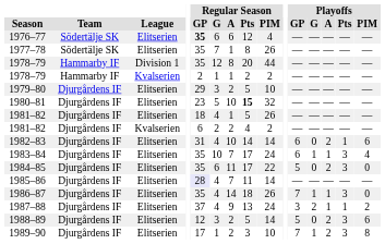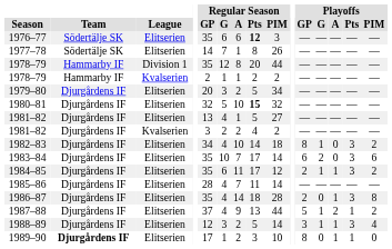1976–77 | Regular Season / GP: bold -> normal
1976–77 | Regular Season / Pts: normal -> bold
1976–77 | Regular Season / PIM: 4 -> 3
1977–78 | Regular Season / GP: 35 -> 14
1979–80 | Regular Season / GP: 29 -> 20
1979–80 | Regular Season / PIM: 10 -> 34
1980–81 | Regular Season / GP: 23 -> 32
1981–82 / Elitserien | Regular Season / GP: 18 -> 13
1981–82 / Elitserien | Regular Season / PIM: 26 -> 27
1981–82 / Kvalserien | Regular Season / GP: 6 -> 3
1982–83 | Regular Season / GP: 31 -> 34
1982–83 | Regular Season / PIM: 14 -> 18
1982–83 | Playoffs / GP: 6 -> 8
1982–83 | Playoffs / G: 0 -> 1
1982–83 | Playoffs / A: 2 -> 0
1982–83 | Playoffs / Pts: 1 -> 3
1982–83 | Playoffs / PIM: 6 -> 2
1983–84 | Regular Season / PIM: 24 -> 14
1983–84 | Playoffs / G: 1 -> 2
1983–84 | Playoffs / A: 1 -> 0
1983–84 | Playoffs / PIM: 4 -> 6
1984–85 | Regular Season / PIM: 22 -> 12
1984–85 | Playoffs / GP: 5 -> 2
1984–85 | Playoffs / G: 0 -> 1
1984–85 | Playoffs / A: 2 -> 1
1984–85 | Playoffs / PIM: 0 -> 2
1985–86 | Regular Season / GP: lavender background -> no background
1986–87 | Regular Season / PIM: 26 -> 28
1986–87 | Playoffs / GP: 7 -> 2
1986–87 | Playoffs / G: 1 -> 0
1986–87 | Playoffs / PIM: 0 -> 8
1987–88 | Regular Season / PIM: 24 -> 44
1987–88 | Playoffs / GP: 3 -> 5
1987–88 | Playoffs / G: 2 -> 1
1987–88 | Playoffs / A: 1 -> 2
1988–89 | Playoffs / GP: 5 -> 3
1988–89 | Playoffs / G: 0 -> 1
1988–89 | Playoffs / A: 2 -> 1
1988–89 | Playoffs / PIM: 6 -> 4
1989–90 | Team: normal -> bold
1989–90 | Playoffs / GP: 7 -> 8
1989–90 | Playoffs / G: 1 -> 0
1989–90 | Playoffs / A: 2 -> 1
1989–90 | Playoffs / Pts: 3 -> 1
1989–90 | Playoffs / PIM: 8 -> 0
